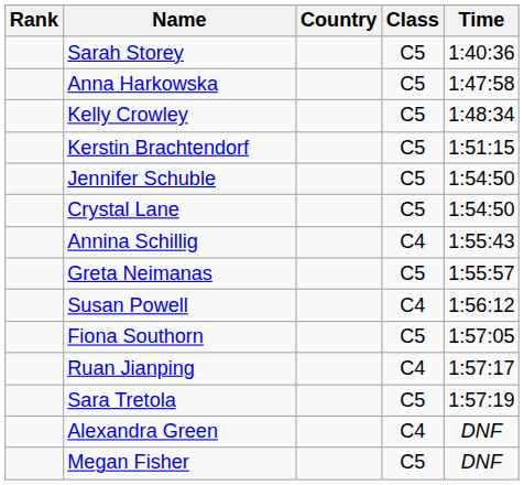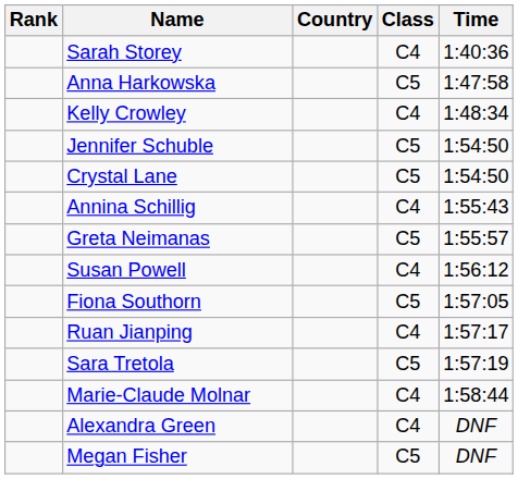Sarah Storey | Class: C5 -> C4
Kelly Crowley | Class: C5 -> C4
- row: Kerstin Brachtendorf | C5 | 1:51:15
+ row: Marie-Claude Molnar | C4 | 1:58:44
